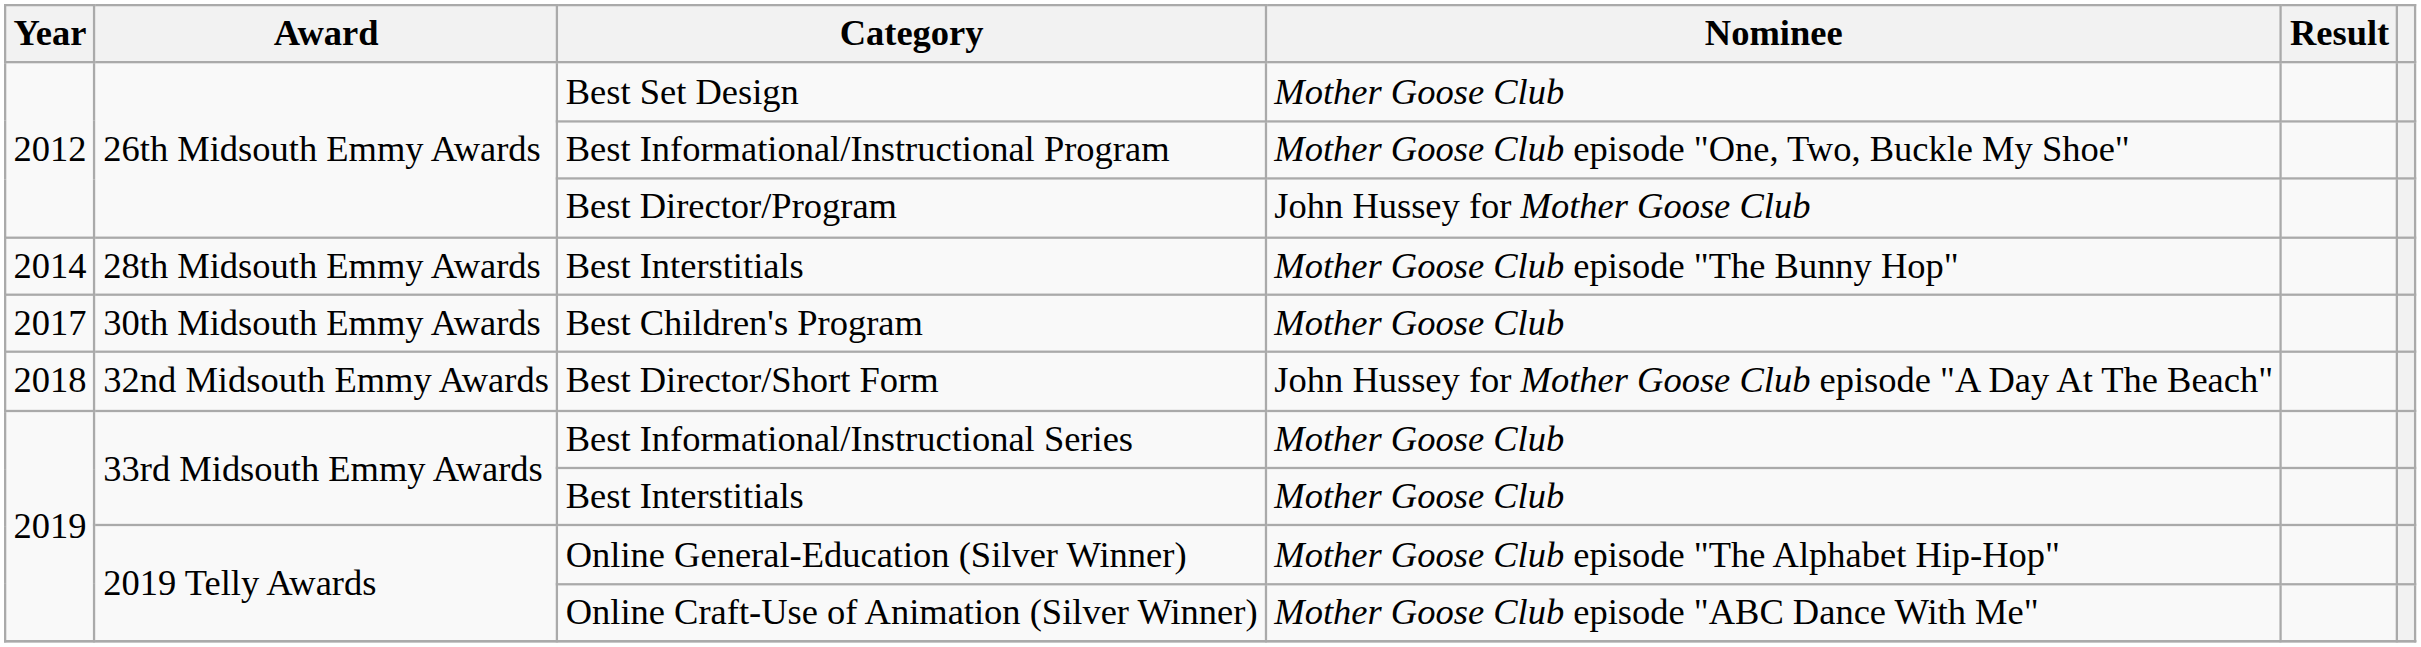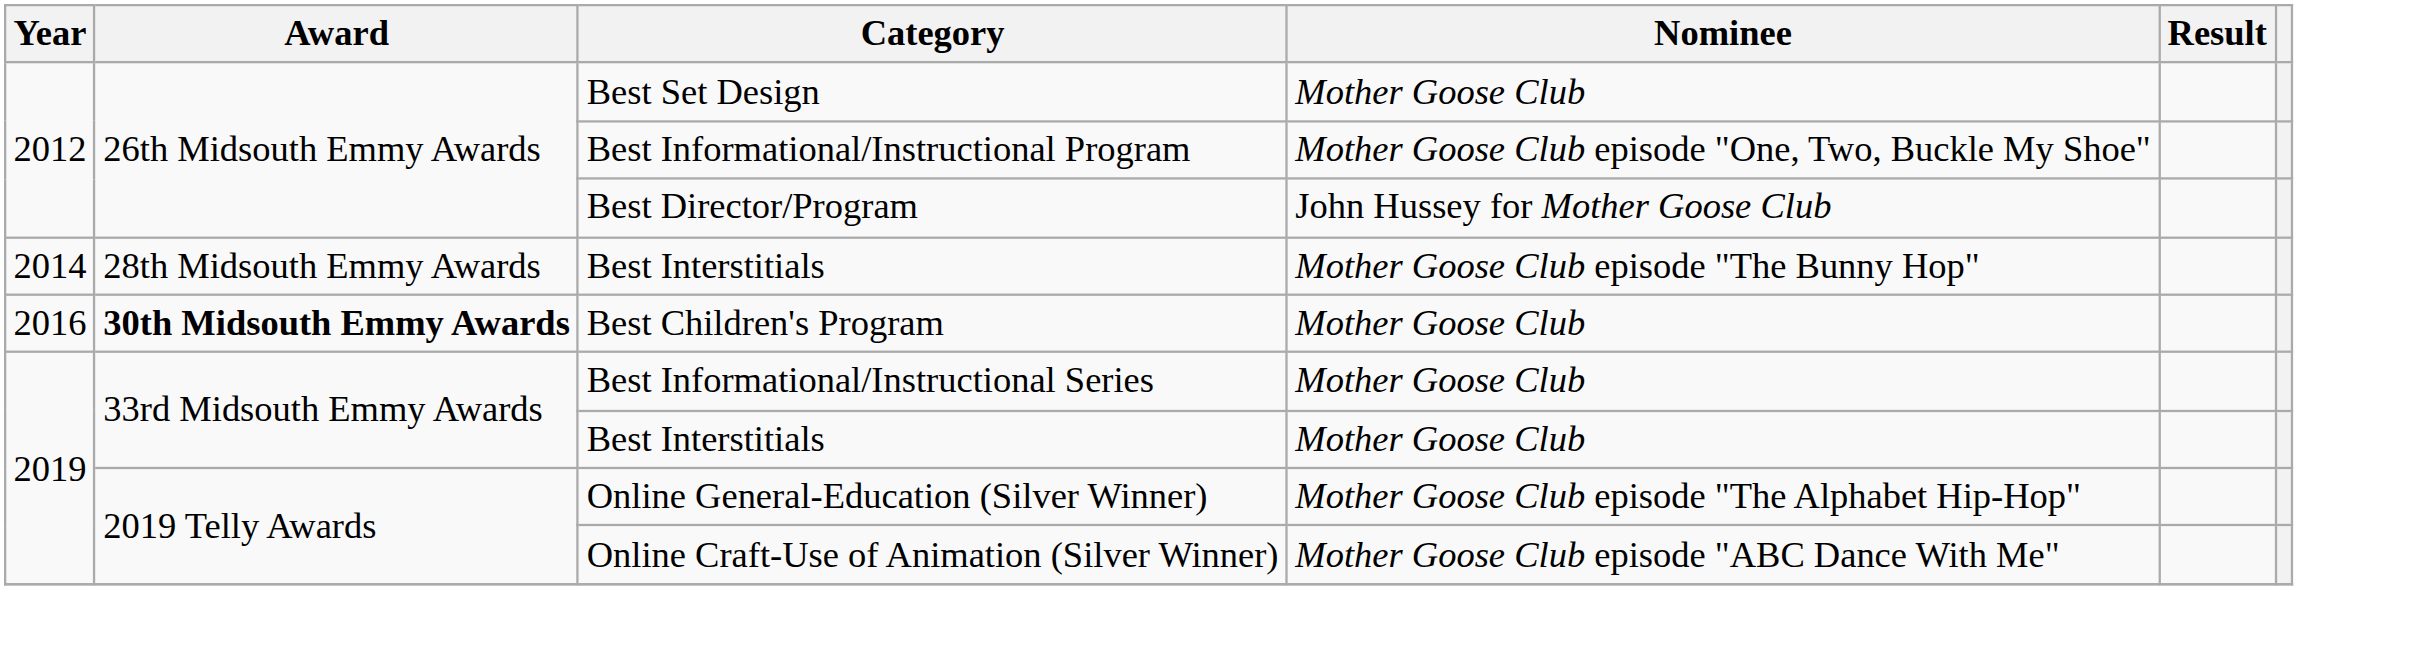Best Children's Program | Year: 2017 -> 2016
Best Children's Program | Award: normal -> bold
- row: 2018 | 32nd Midsouth Emmy Awards | Best Director/Short Form | John Hussey for Mother Goose Club episode "A Day At The Beach"
